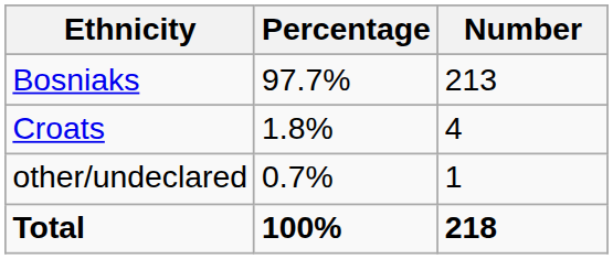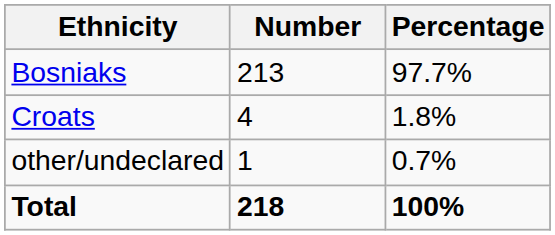columns swapped: Number <-> Percentage
